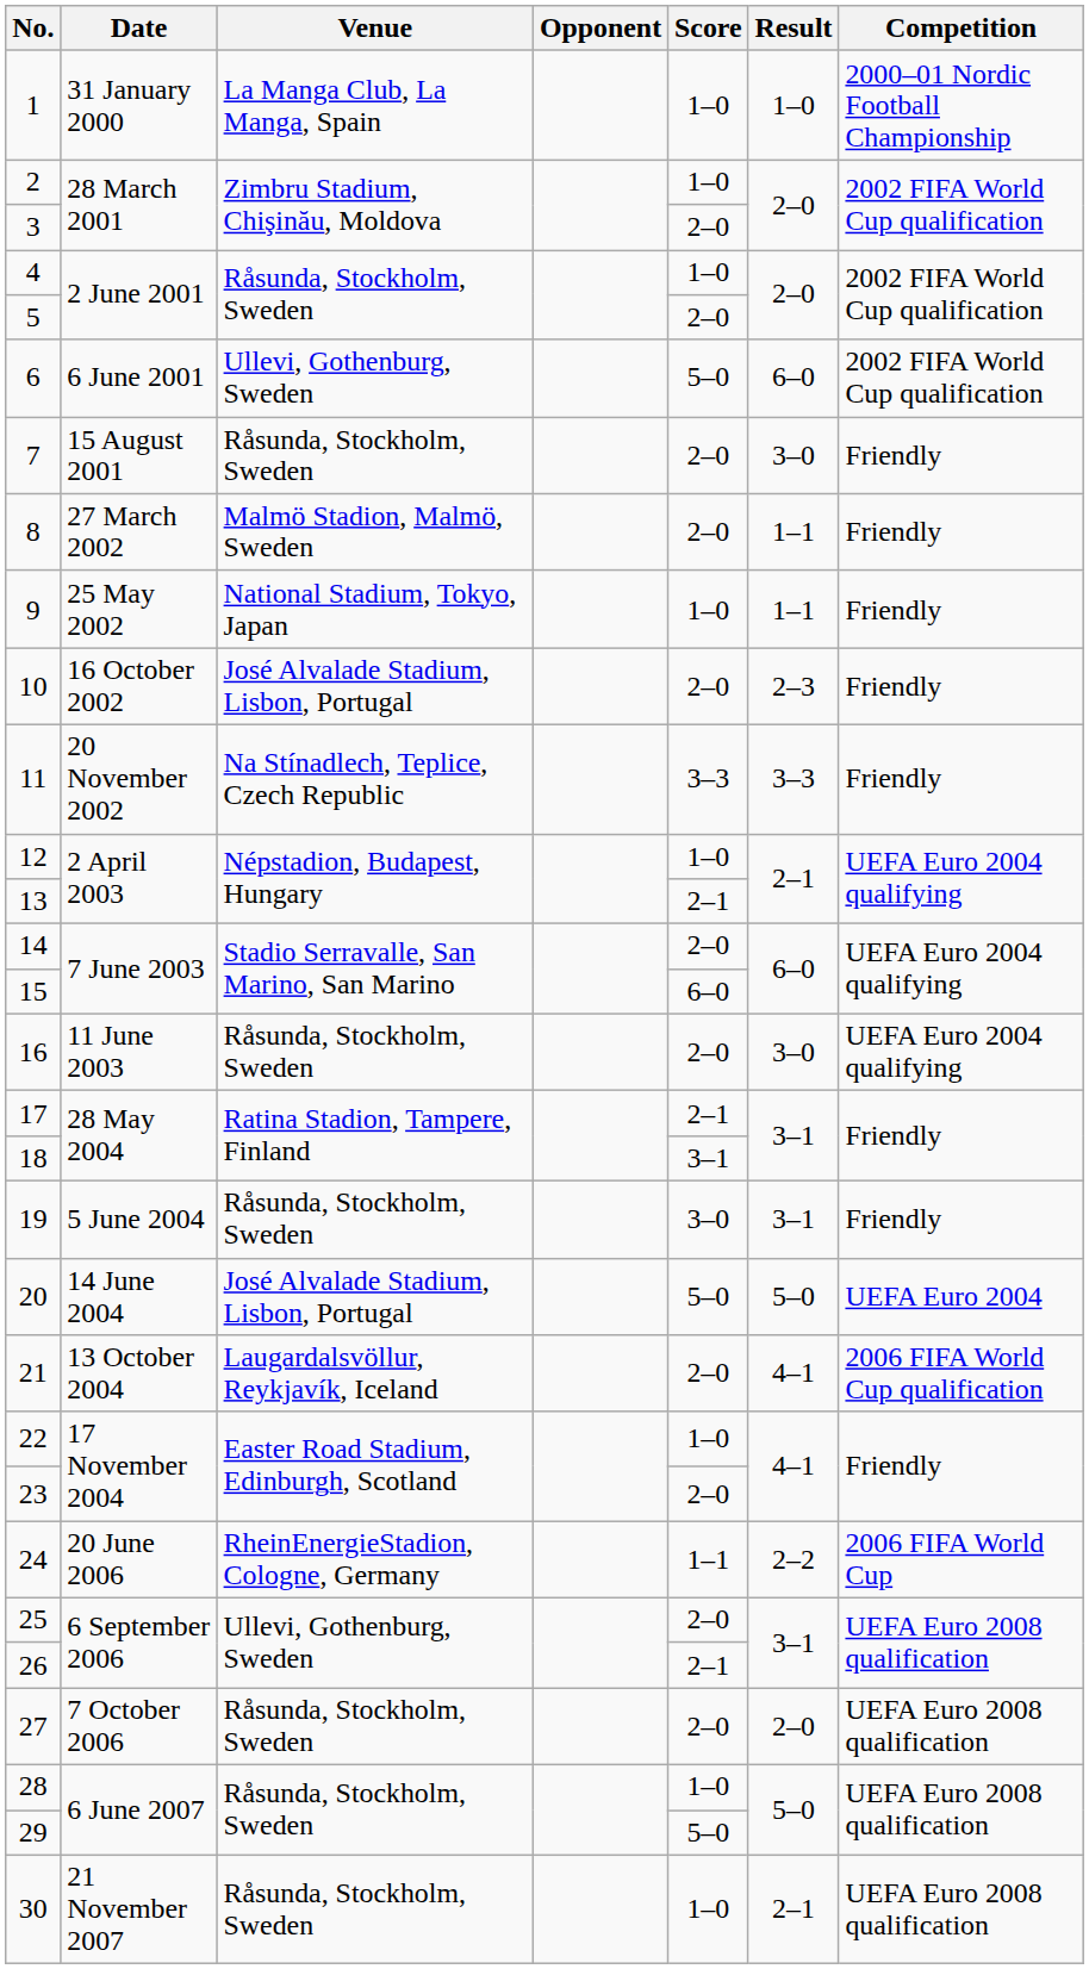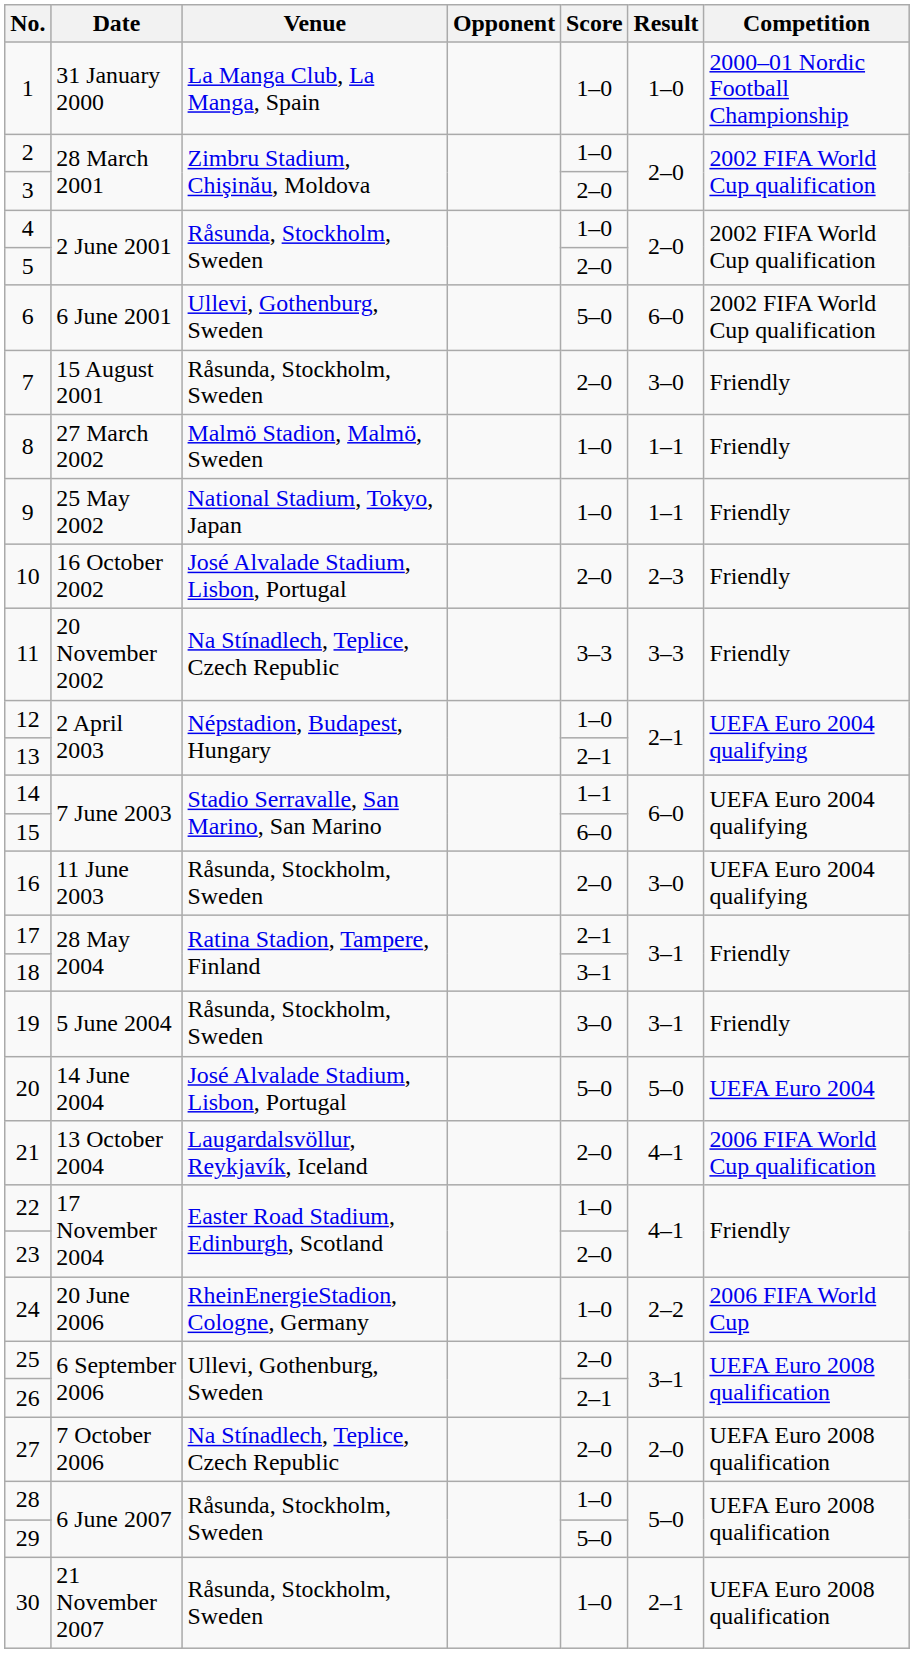8 | Score: 2–0 -> 1–0
14 | Score: 2–0 -> 1–1
24 | Score: 1–1 -> 1–0
27 | Venue: Råsunda, Stockholm, Sweden -> Na Stínadlech, Teplice, Czech Republic
